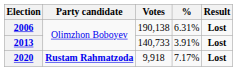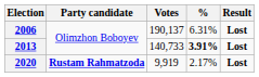2006 | Votes: 190,138 -> 190,137
2013 | %: normal -> bold
2020 | Votes: 9,918 -> 9,919
2020 | %: 7.17% -> 2.17%
